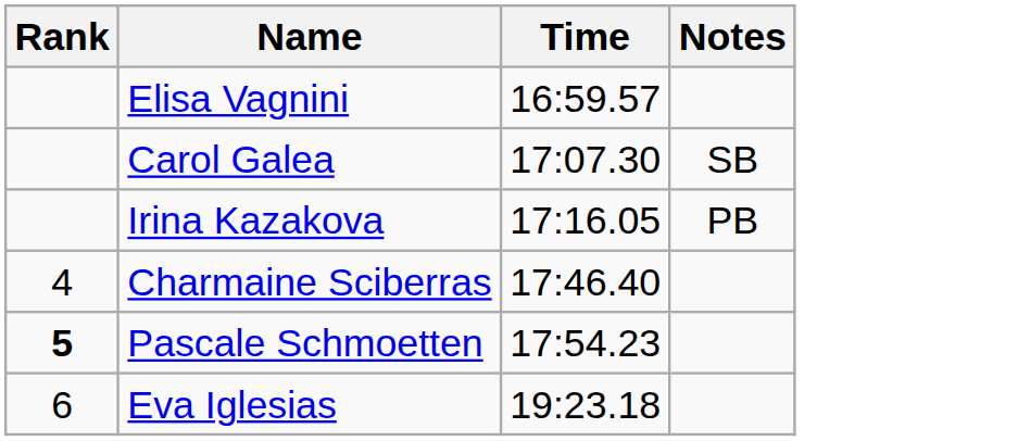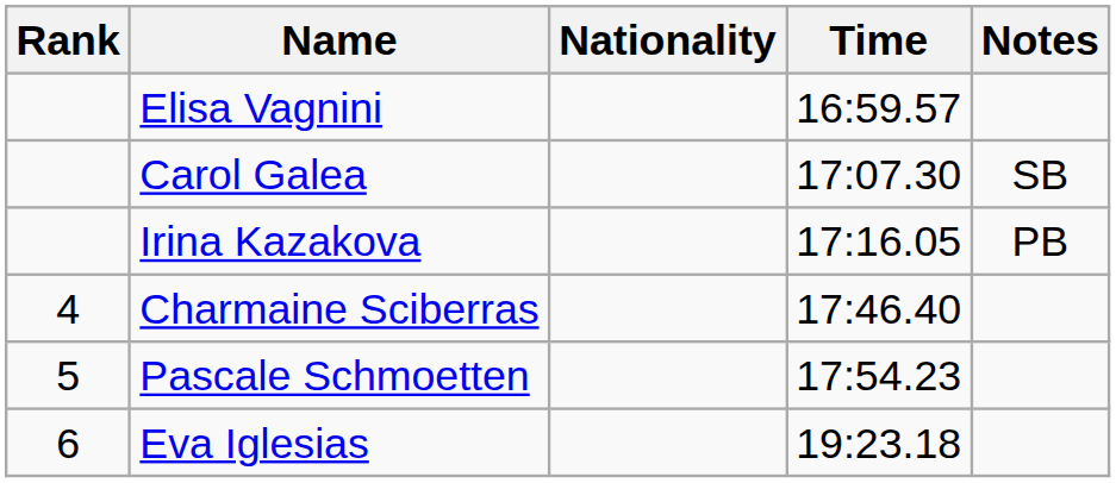+ column: Nationality
Pascale Schmoetten | Rank: bold -> normal
